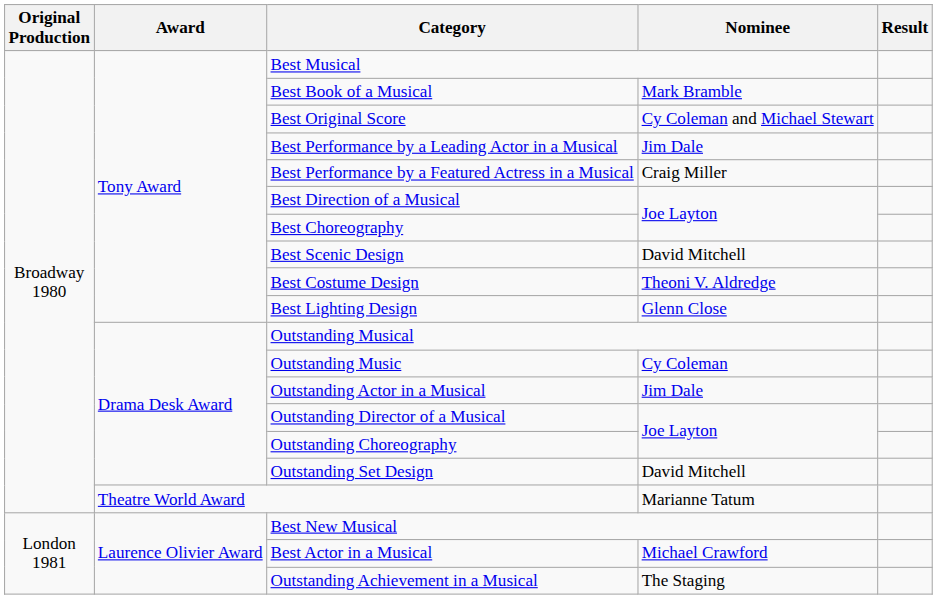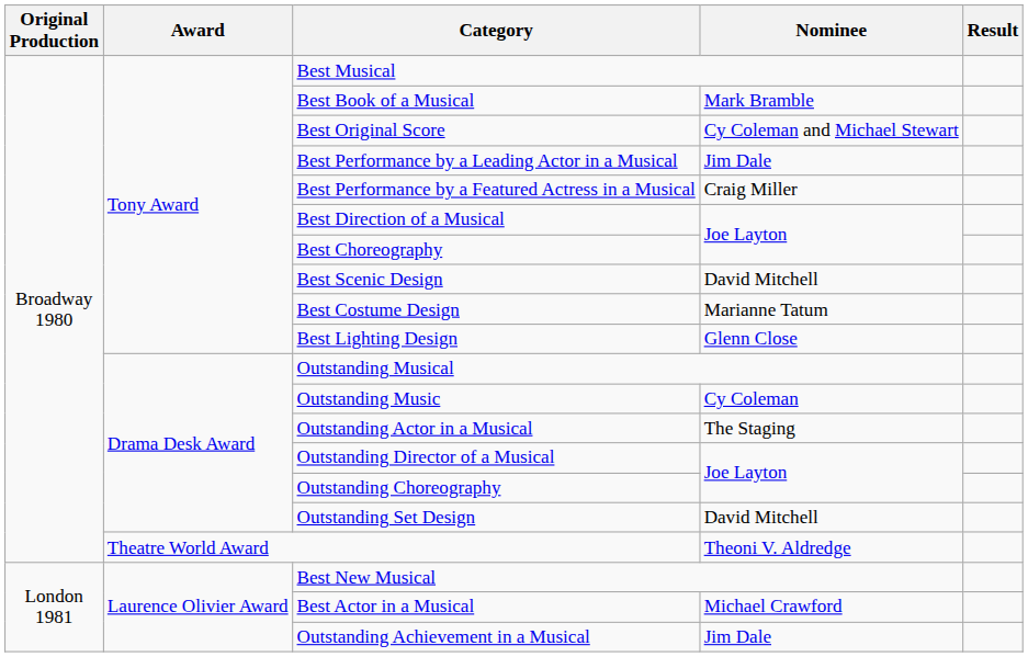Best Costume Design | Nominee: Theoni V. Aldredge -> Marianne Tatum
Outstanding Actor in a Musical | Nominee: Jim Dale -> The Staging
Theatre World Award | Nominee: Marianne Tatum -> Theoni V. Aldredge
Outstanding Achievement in a Musical | Nominee: The Staging -> Jim Dale
